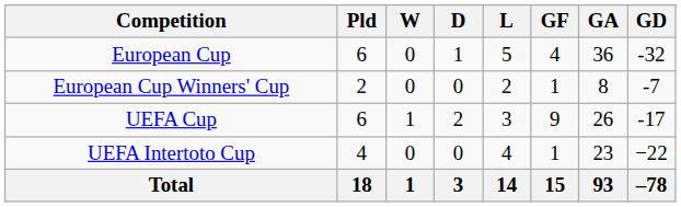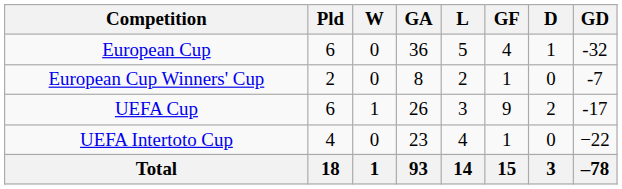columns swapped: D <-> GA
